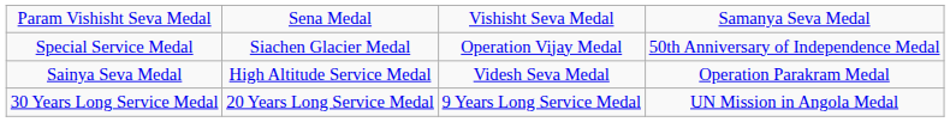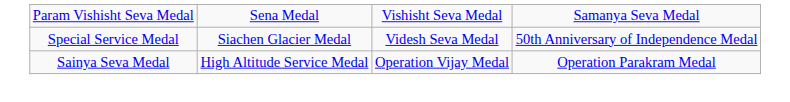Special Service Medal | column 3: Operation Vijay Medal -> Videsh Seva Medal
Sainya Seva Medal | column 3: Videsh Seva Medal -> Operation Vijay Medal
- row: 30 Years Long Service Medal | 20 Years Long Service Medal | 9 Years Long Service Medal | UN Mission in Angola Medal
